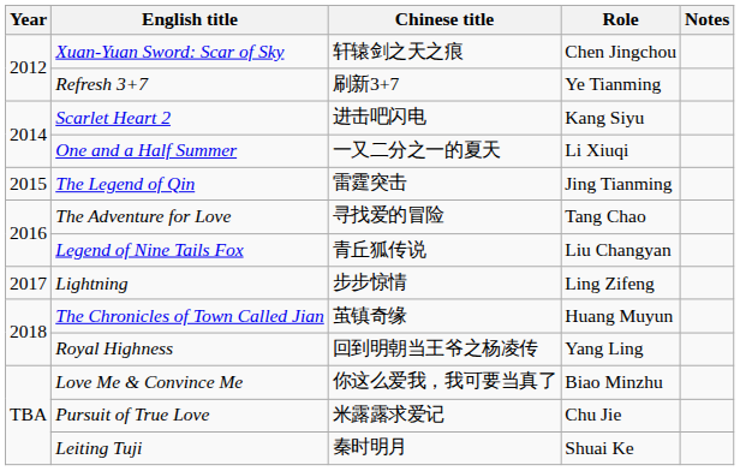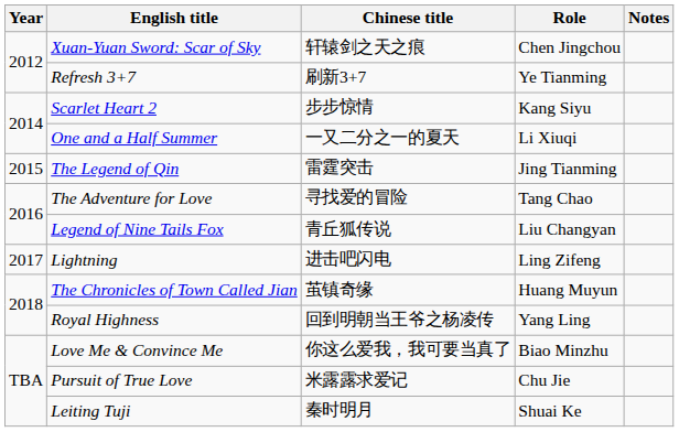Scarlet Heart 2 | Chinese title: 进击吧闪电 -> 步步惊情
Lightning | Chinese title: 步步惊情 -> 进击吧闪电
